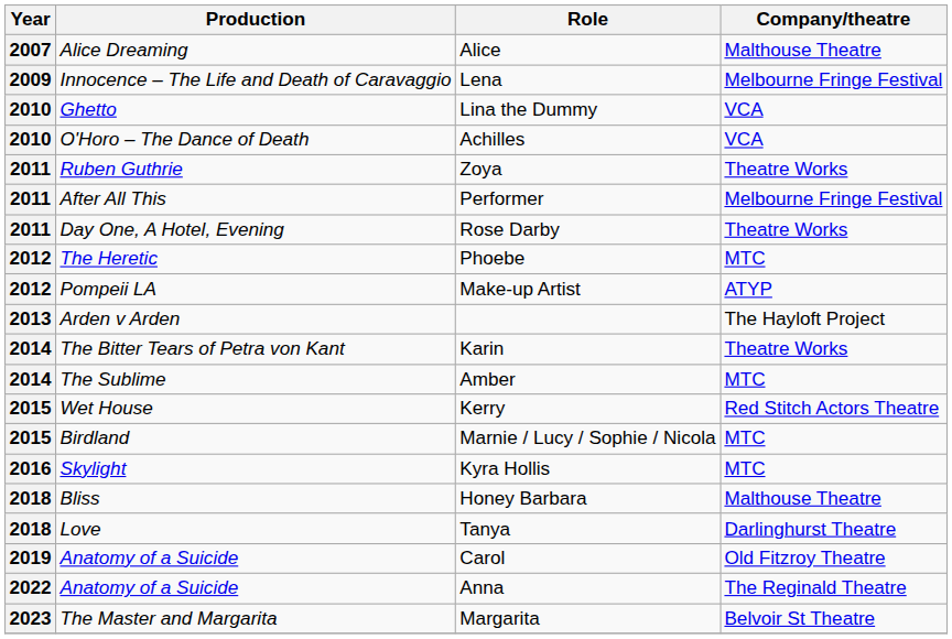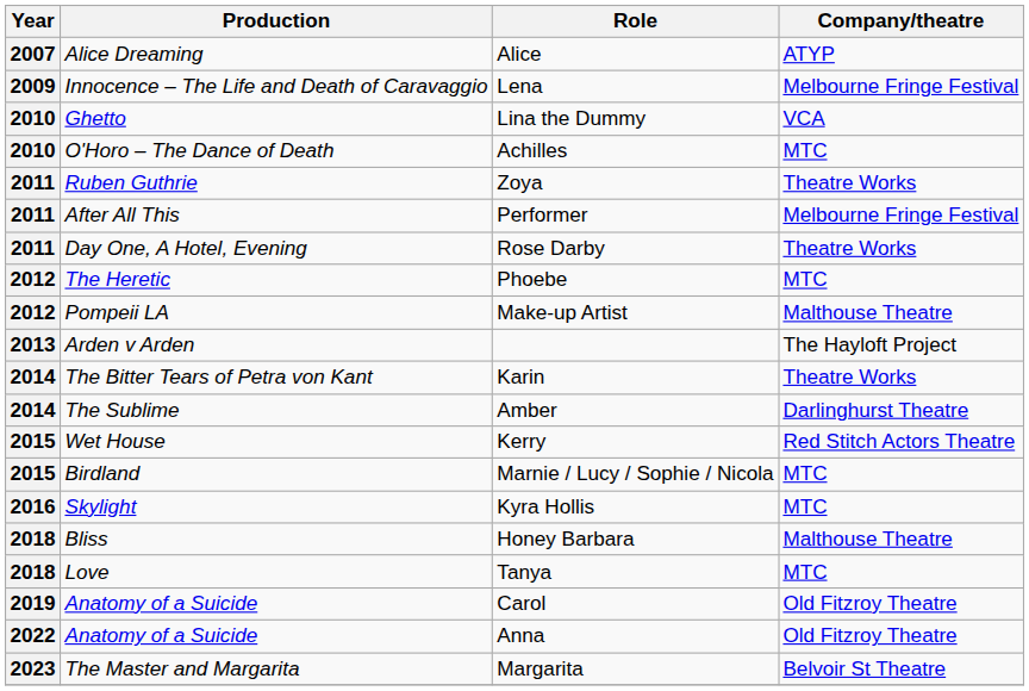Alice | Company/theatre: Malthouse Theatre -> ATYP
Achilles | Company/theatre: VCA -> MTC
Make-up Artist | Company/theatre: ATYP -> Malthouse Theatre
Amber | Company/theatre: MTC -> Darlinghurst Theatre
Tanya | Company/theatre: Darlinghurst Theatre -> MTC
Anna | Company/theatre: The Reginald Theatre -> Old Fitzroy Theatre
